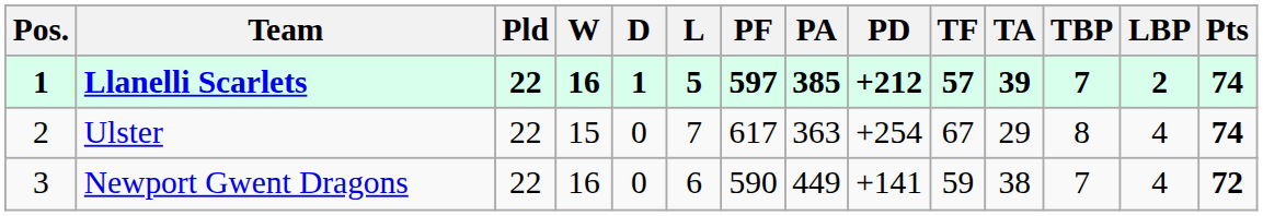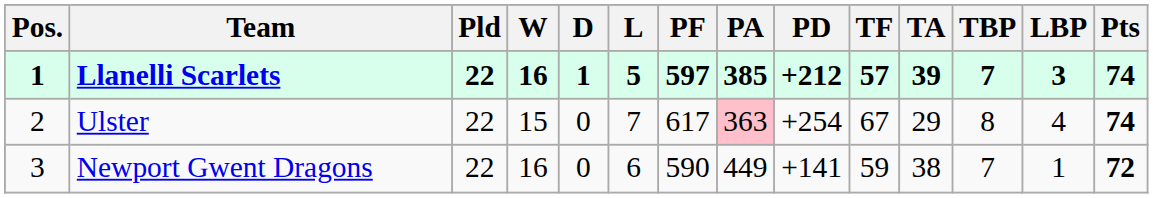Llanelli Scarlets | LBP: 2 -> 3
Ulster | PA: no background -> pink background
Newport Gwent Dragons | LBP: 4 -> 1
